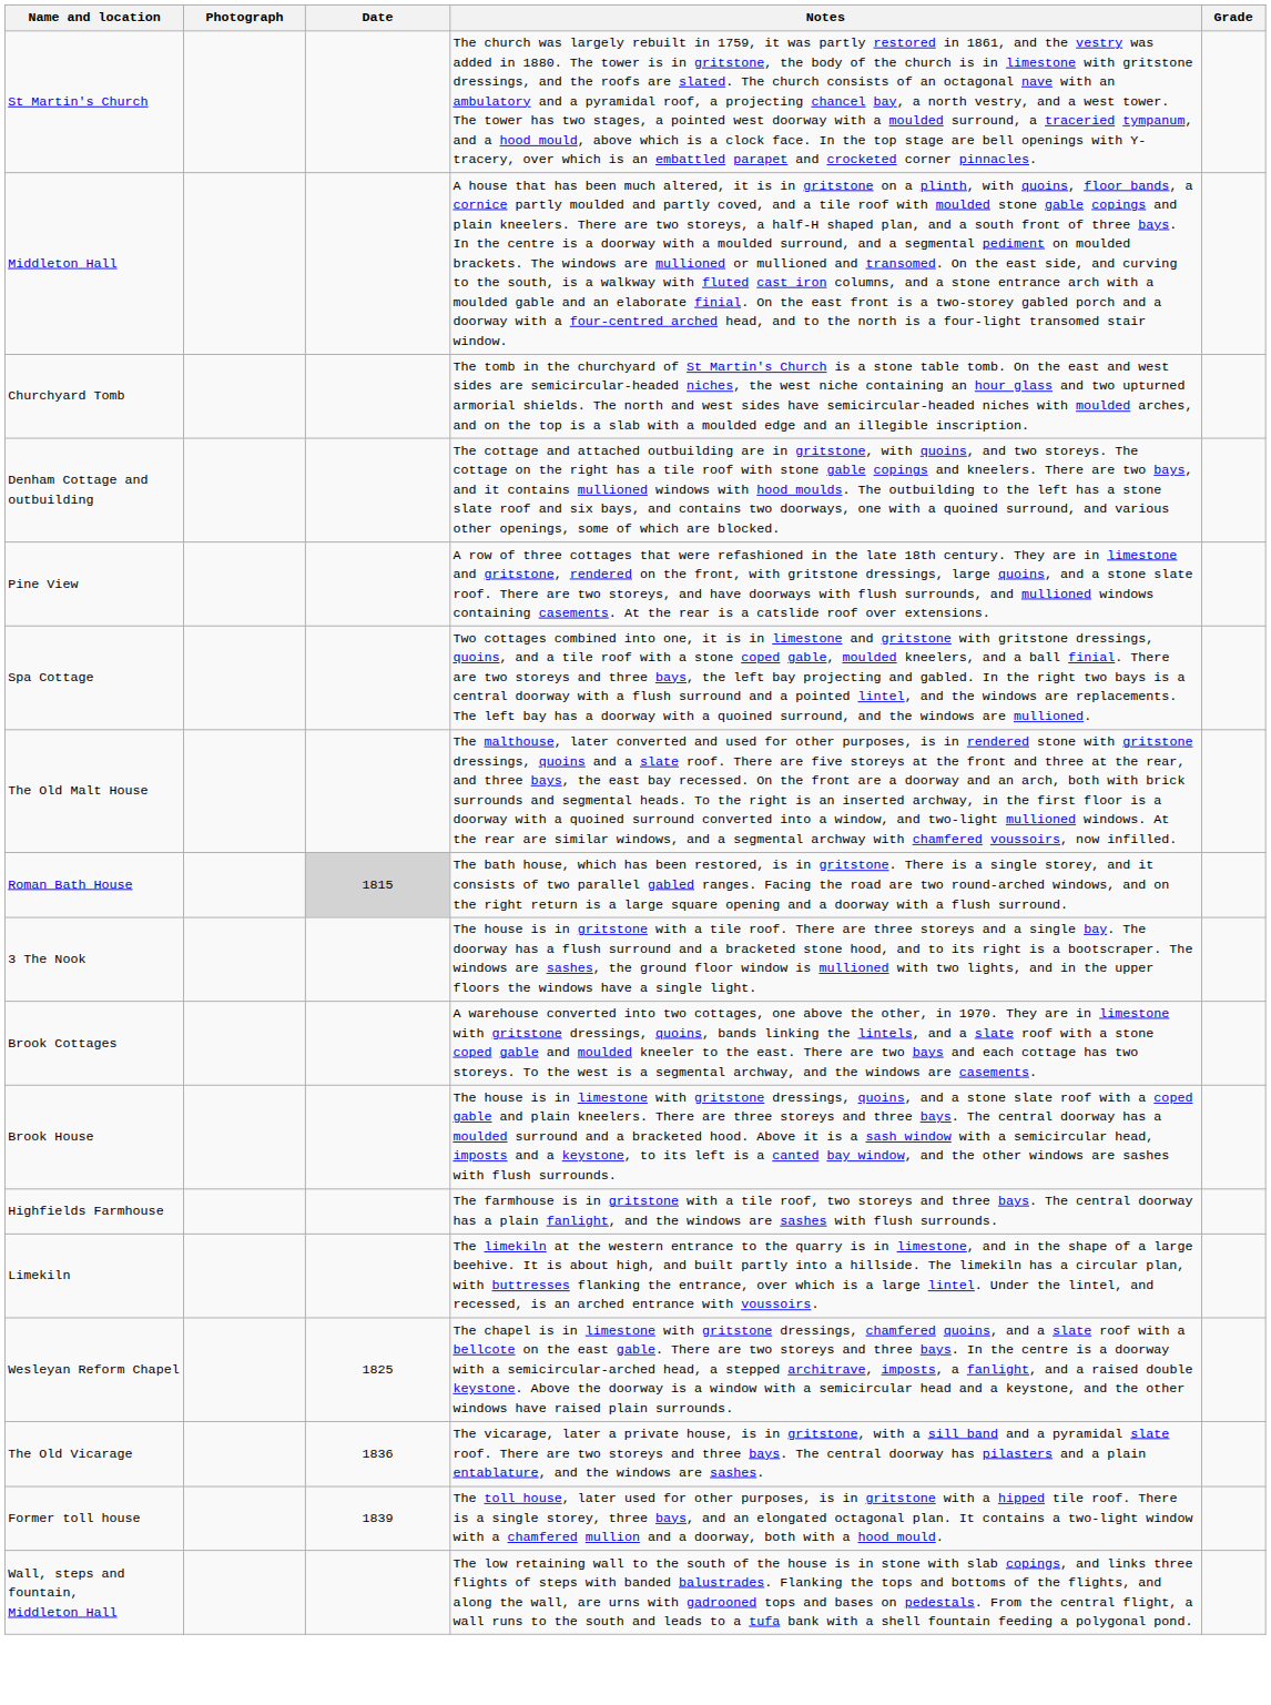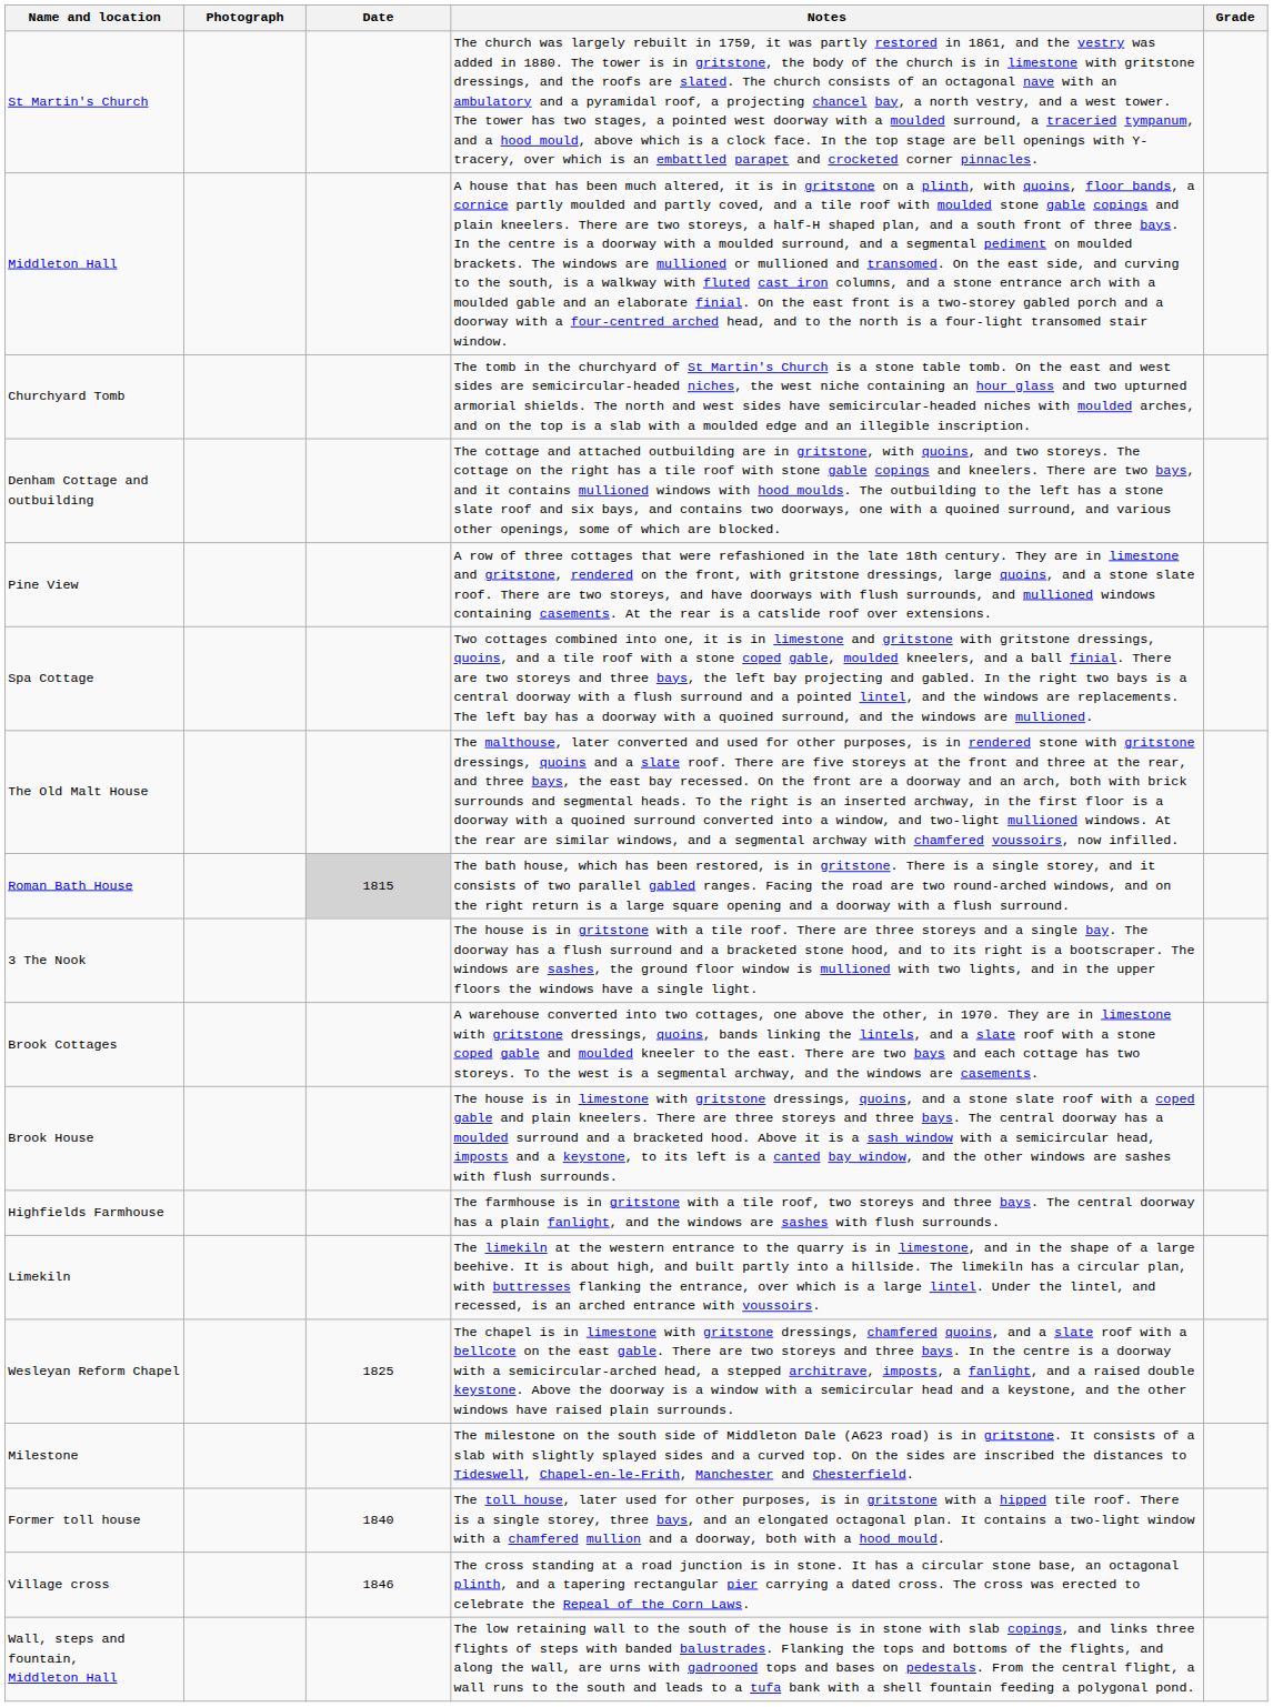- row: The Old Vicarage | 1836 | The vicarage, later a private house, is in gritstone, with a sill band and a pyramidal slate roof. There are two storeys and three bays. The central doorway has pilasters and a plain entablature, and the windows are sashes.
+ row: Milestone | The milestone on the south side of Middleton Dale (A623 road) is in gritstone. It consists of a slab with slightly splayed sides and a curved top. On the sides are inscribed the distances to Tideswell, Chapel-en-le-Frith, Manchester and Chesterfield.
Former toll house | Date: 1839 -> 1840
+ row: Village cross | 1846 | The cross standing at a road junction is in stone. It has a circular stone base, an octagonal plinth, and a tapering rectangular pier carrying a dated cross. The cross was erected to celebrate the Repeal of the Corn Laws.
